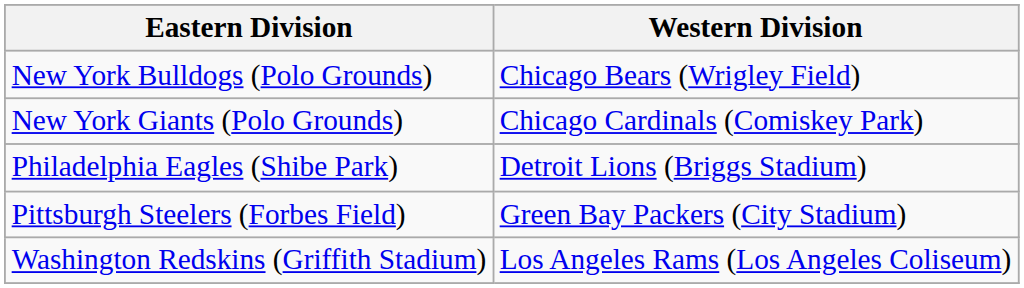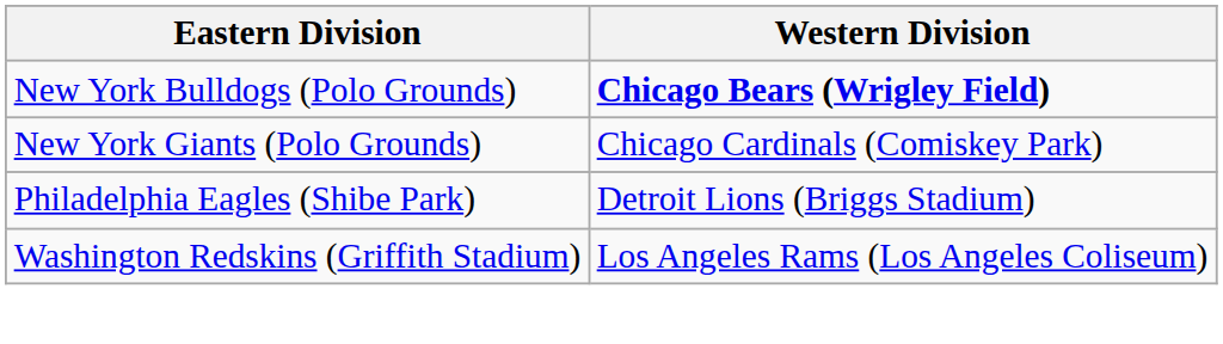New York Bulldogs (Polo Grounds) | Western Division: normal -> bold
- row: Pittsburgh Steelers (Forbes Field) | Green Bay Packers (City Stadium)
